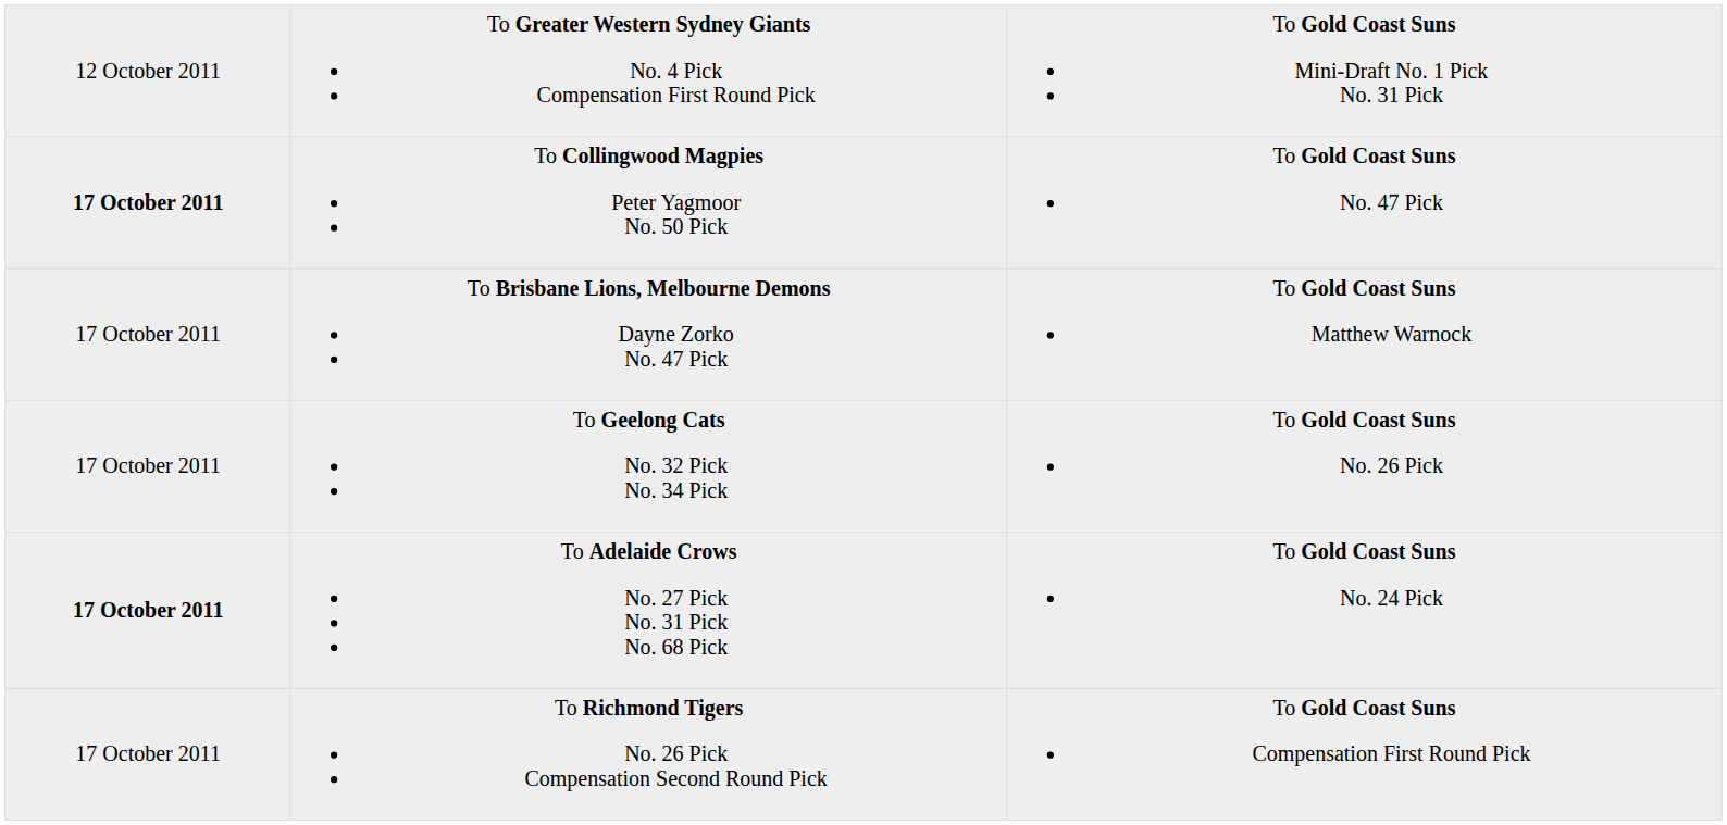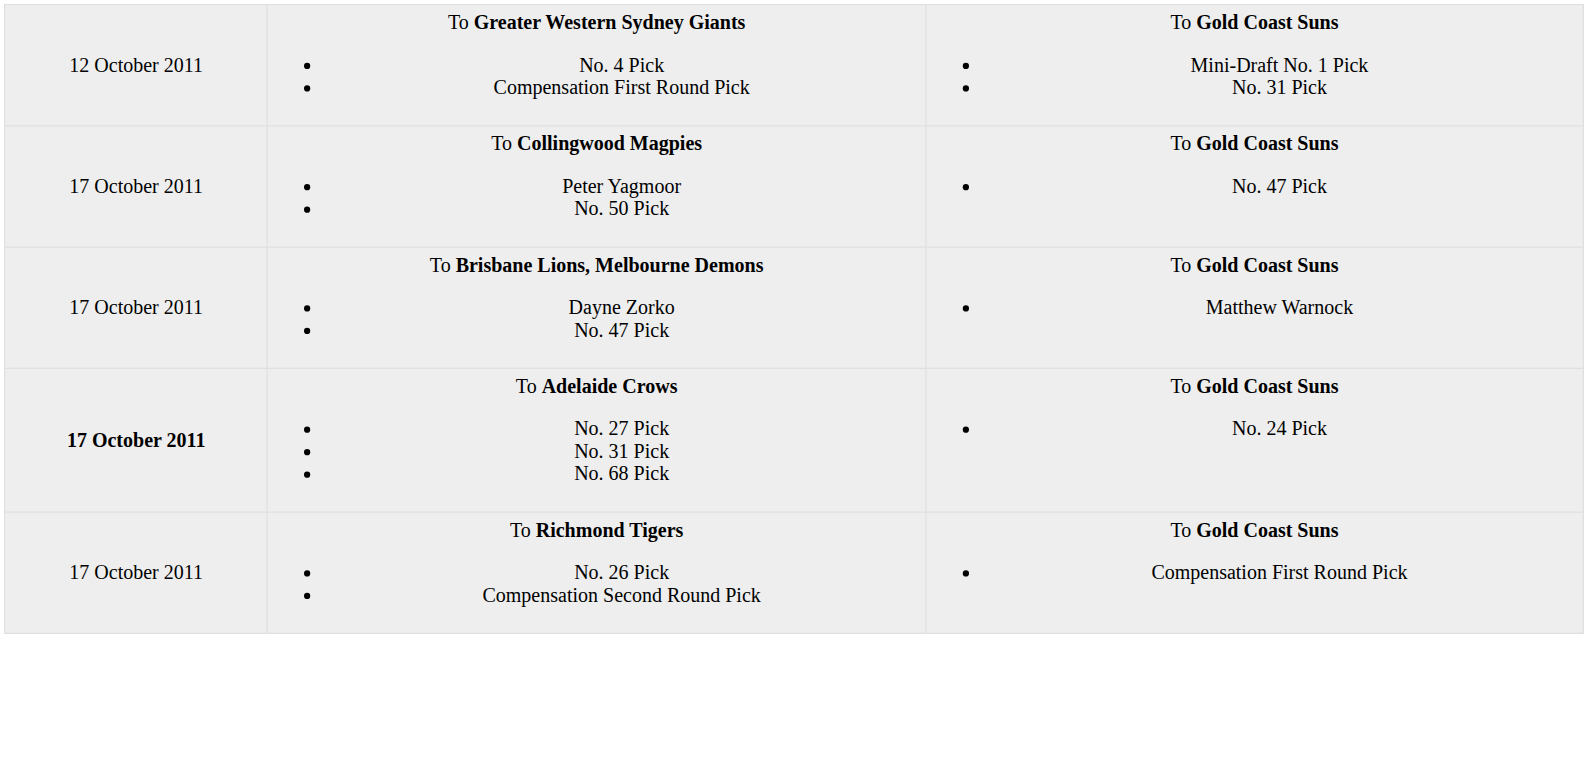To Collingwood Magpies Peter Yagmoor No. 50 Pick | column 1: bold -> normal
- row: 17 October 2011 | To Geelong Cats No. 32 Pick No. 34 Pick | To Gold Coast Suns No. 26 Pick
